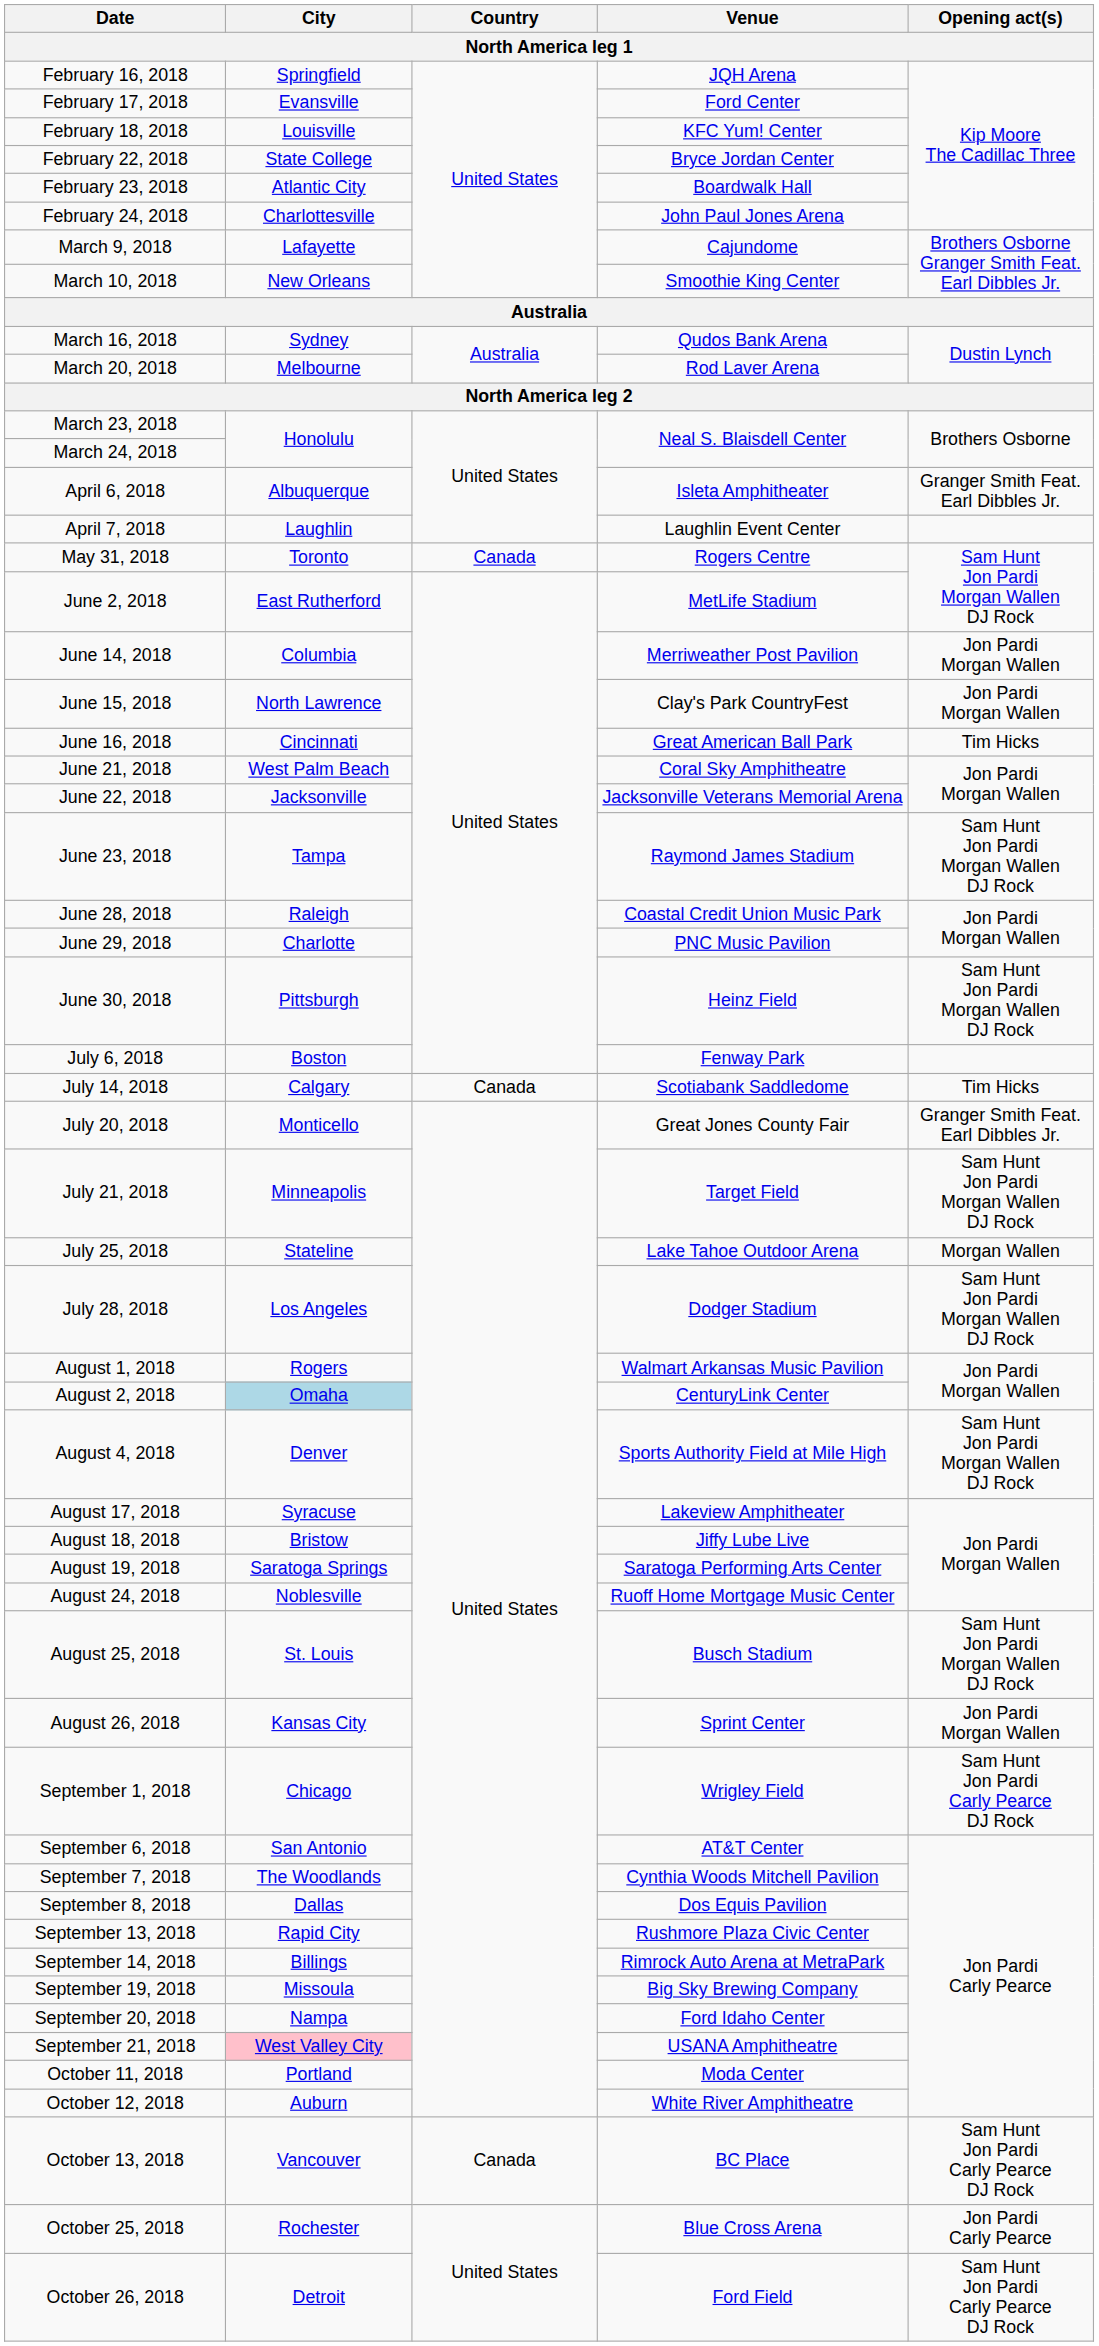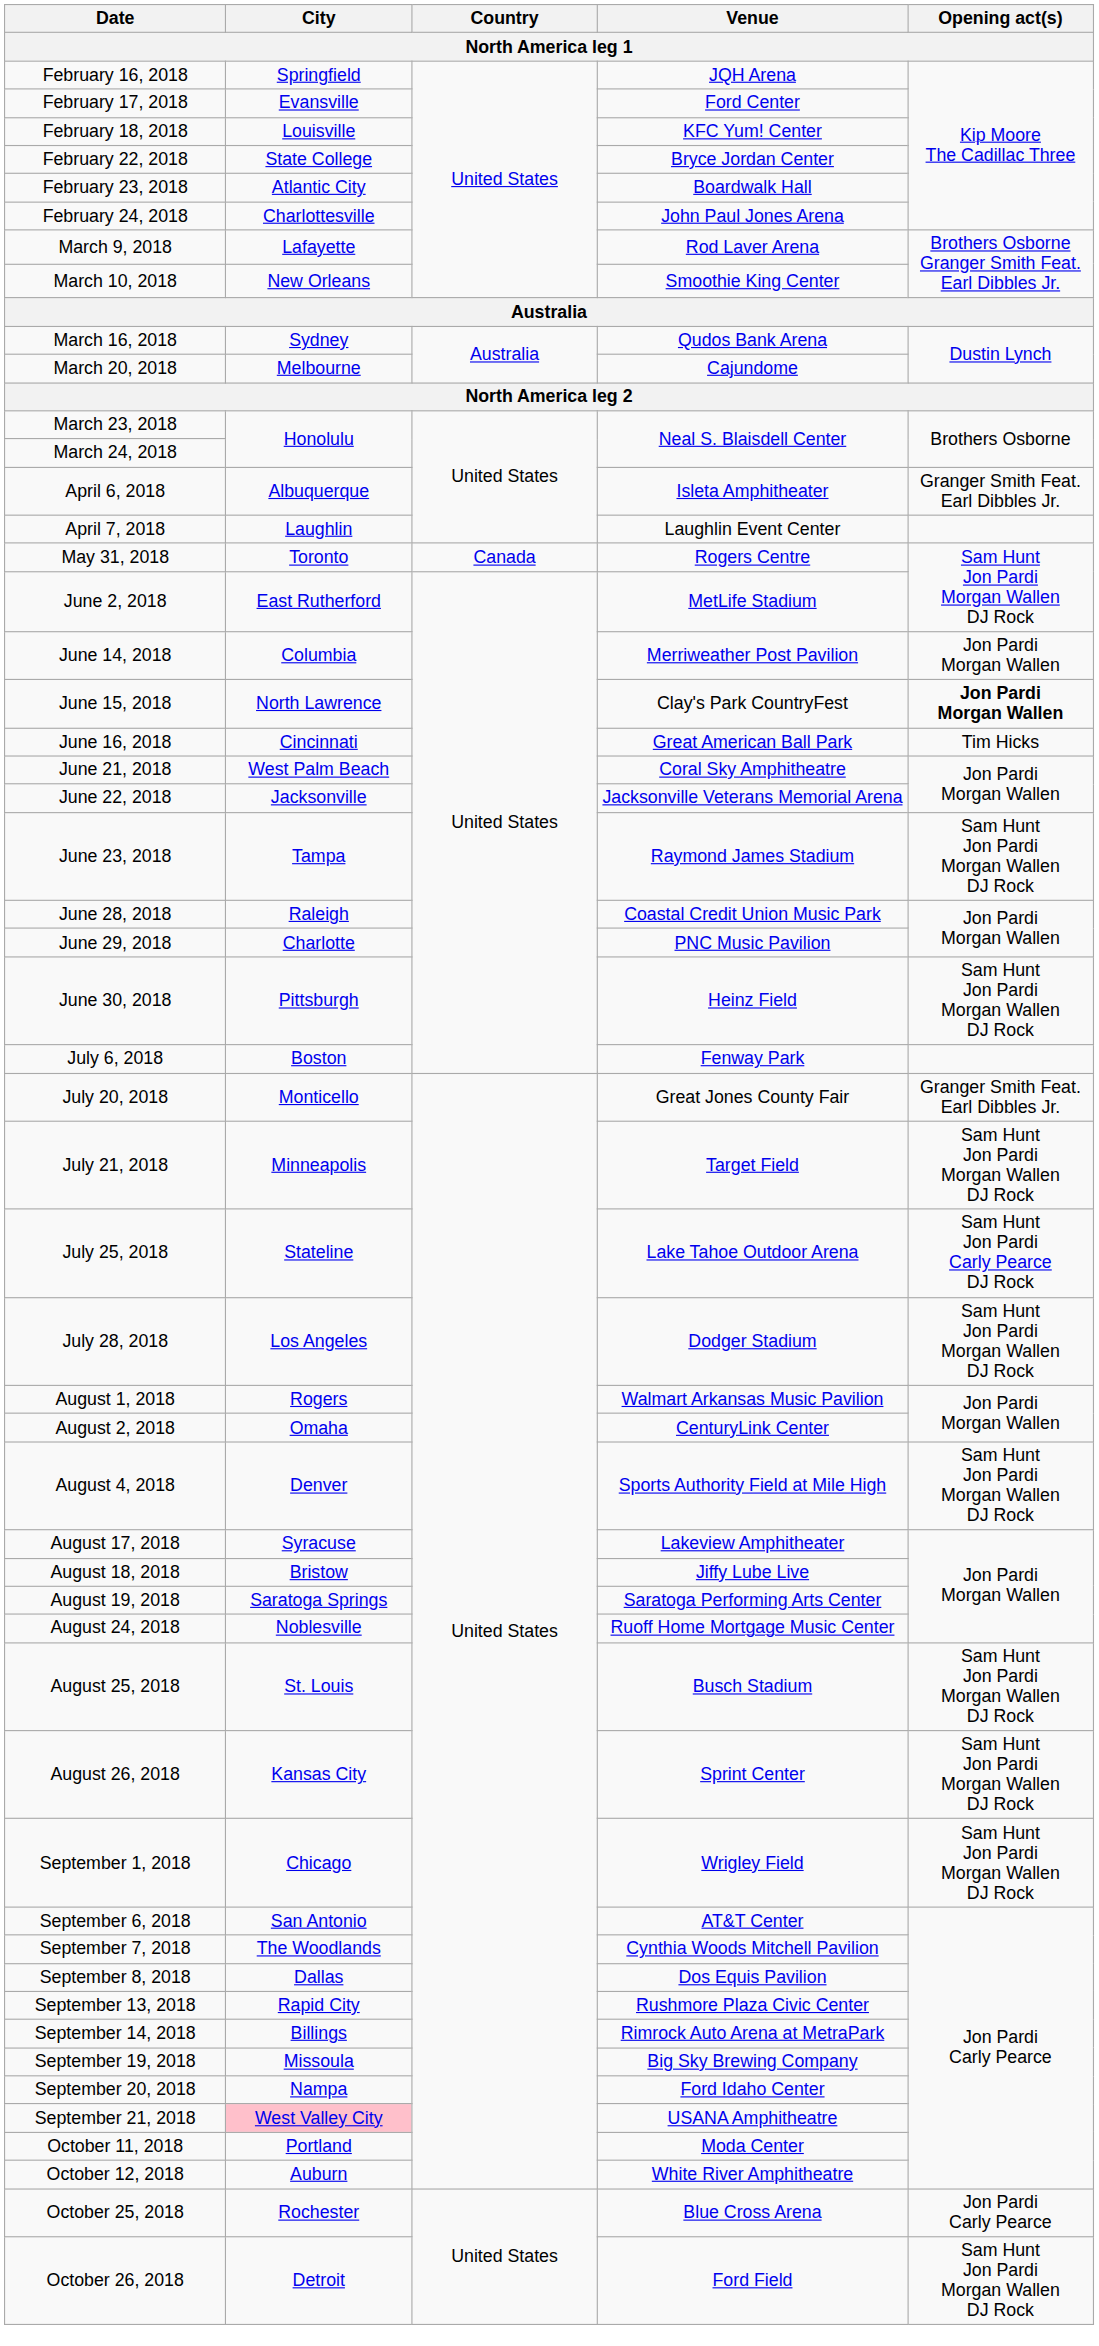March 9, 2018 | Venue: Cajundome -> Rod Laver Arena
March 20, 2018 | Venue: Rod Laver Arena -> Cajundome
June 15, 2018 | Opening act(s): normal -> bold
- row: July 14, 2018 | Calgary | Canada | Scotiabank Saddledome | Tim Hicks
July 25, 2018 | Opening act(s): Morgan Wallen -> Sam Hunt Jon Pardi Carly Pearce DJ Rock
August 2, 2018 | City: lightblue background -> no background
August 26, 2018 | Opening act(s): Jon Pardi Morgan Wallen -> Sam Hunt Jon Pardi Morgan Wallen DJ Rock
September 1, 2018 | Opening act(s): Sam Hunt Jon Pardi Carly Pearce DJ Rock -> Sam Hunt Jon Pardi Morgan Wallen DJ Rock
- row: October 13, 2018 | Vancouver | Canada | BC Place | Sam Hunt Jon Pardi Carly Pearce DJ Rock
October 26, 2018 | Opening act(s): Sam Hunt Jon Pardi Carly Pearce DJ Rock -> Sam Hunt Jon Pardi Morgan Wallen DJ Rock
